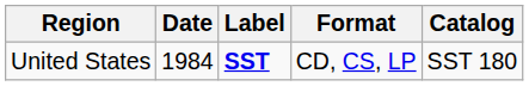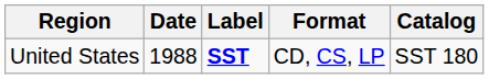United States | Date: 1984 -> 1988
